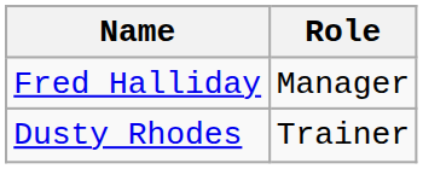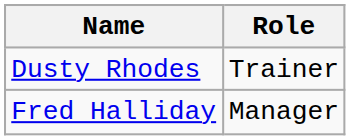rows swapped: Fred Halliday <-> Dusty Rhodes
